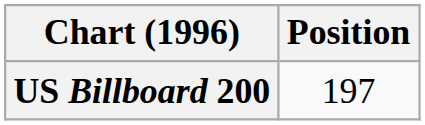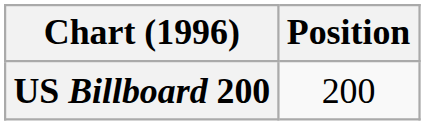US Billboard 200 | Position: 197 -> 200
